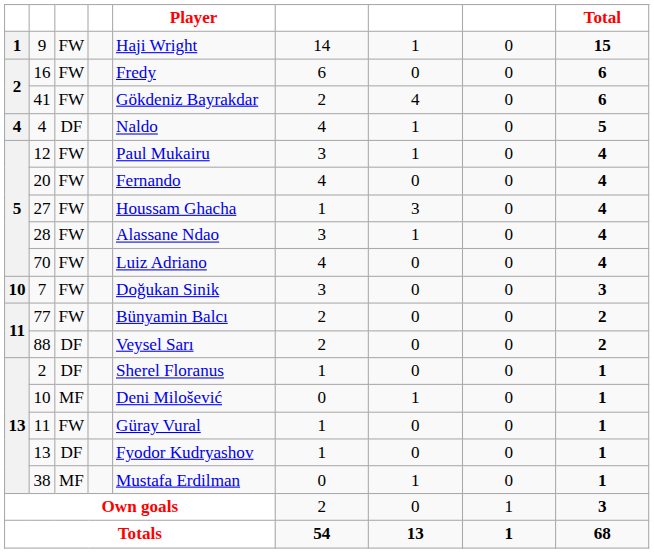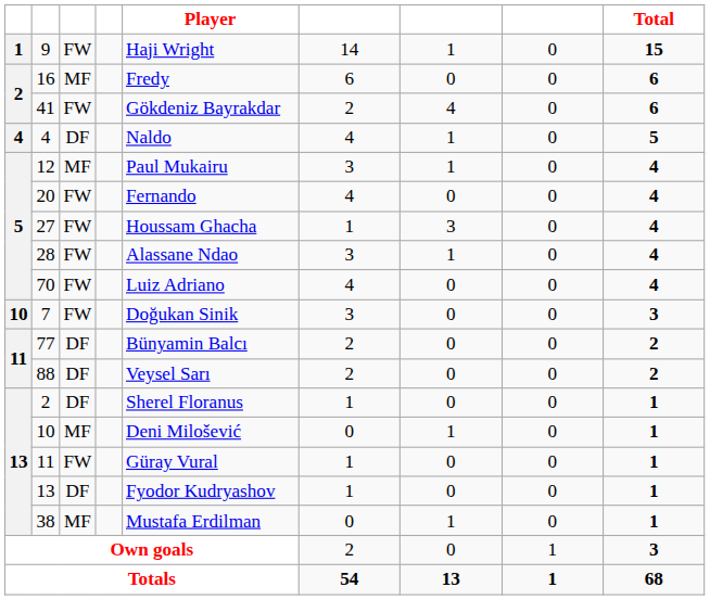16 | column 3: FW -> MF
12 | column 3: FW -> MF
77 | column 3: FW -> DF
